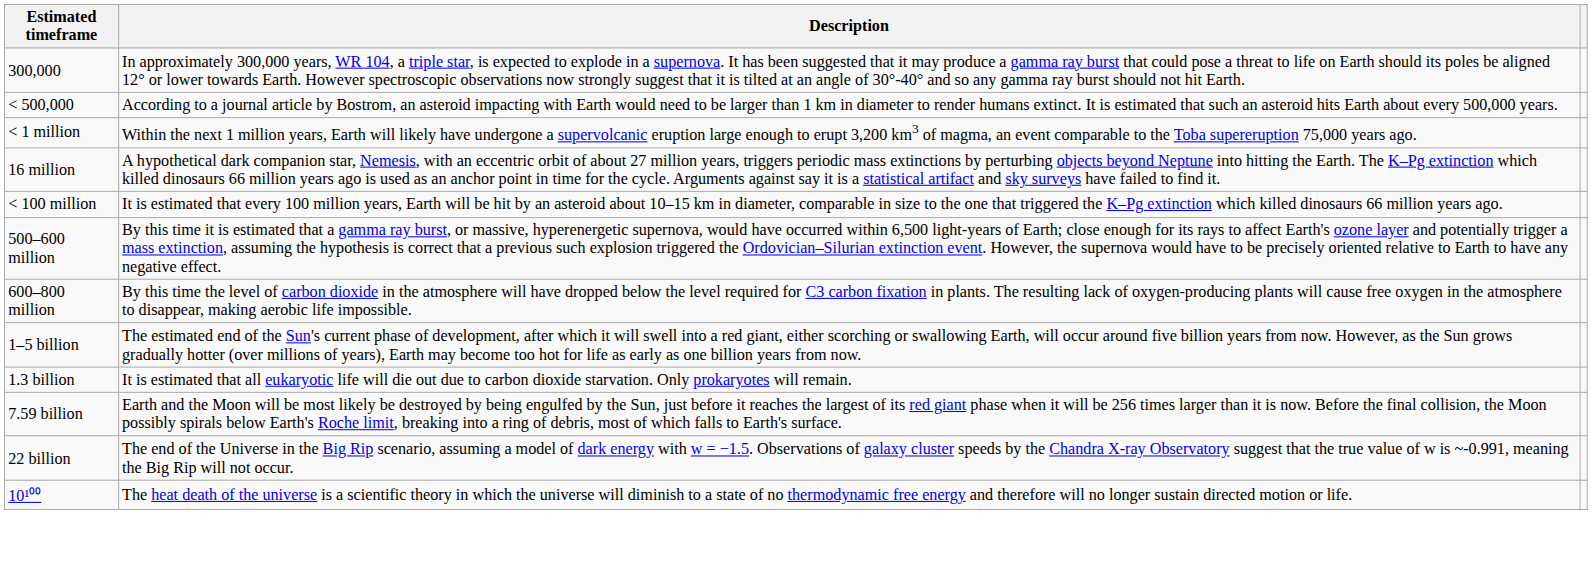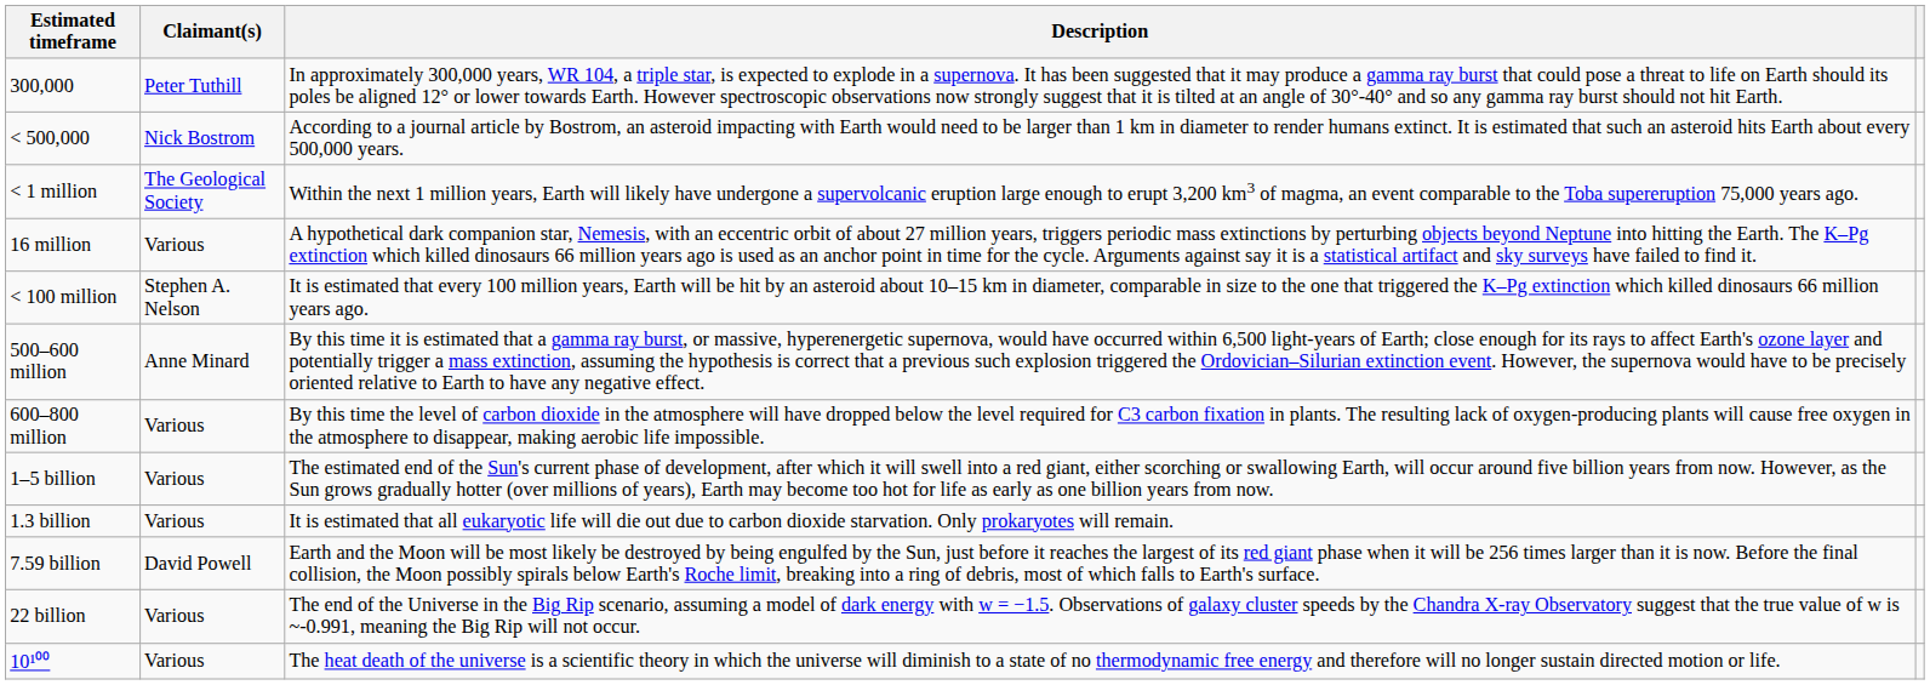+ column: Claimant(s) | Peter Tuthill | Nick Bostrom | The Geological Society | Various | Stephen A. Nelson | Anne Minard | Various | Various | Various | David Powell | Various | Various
